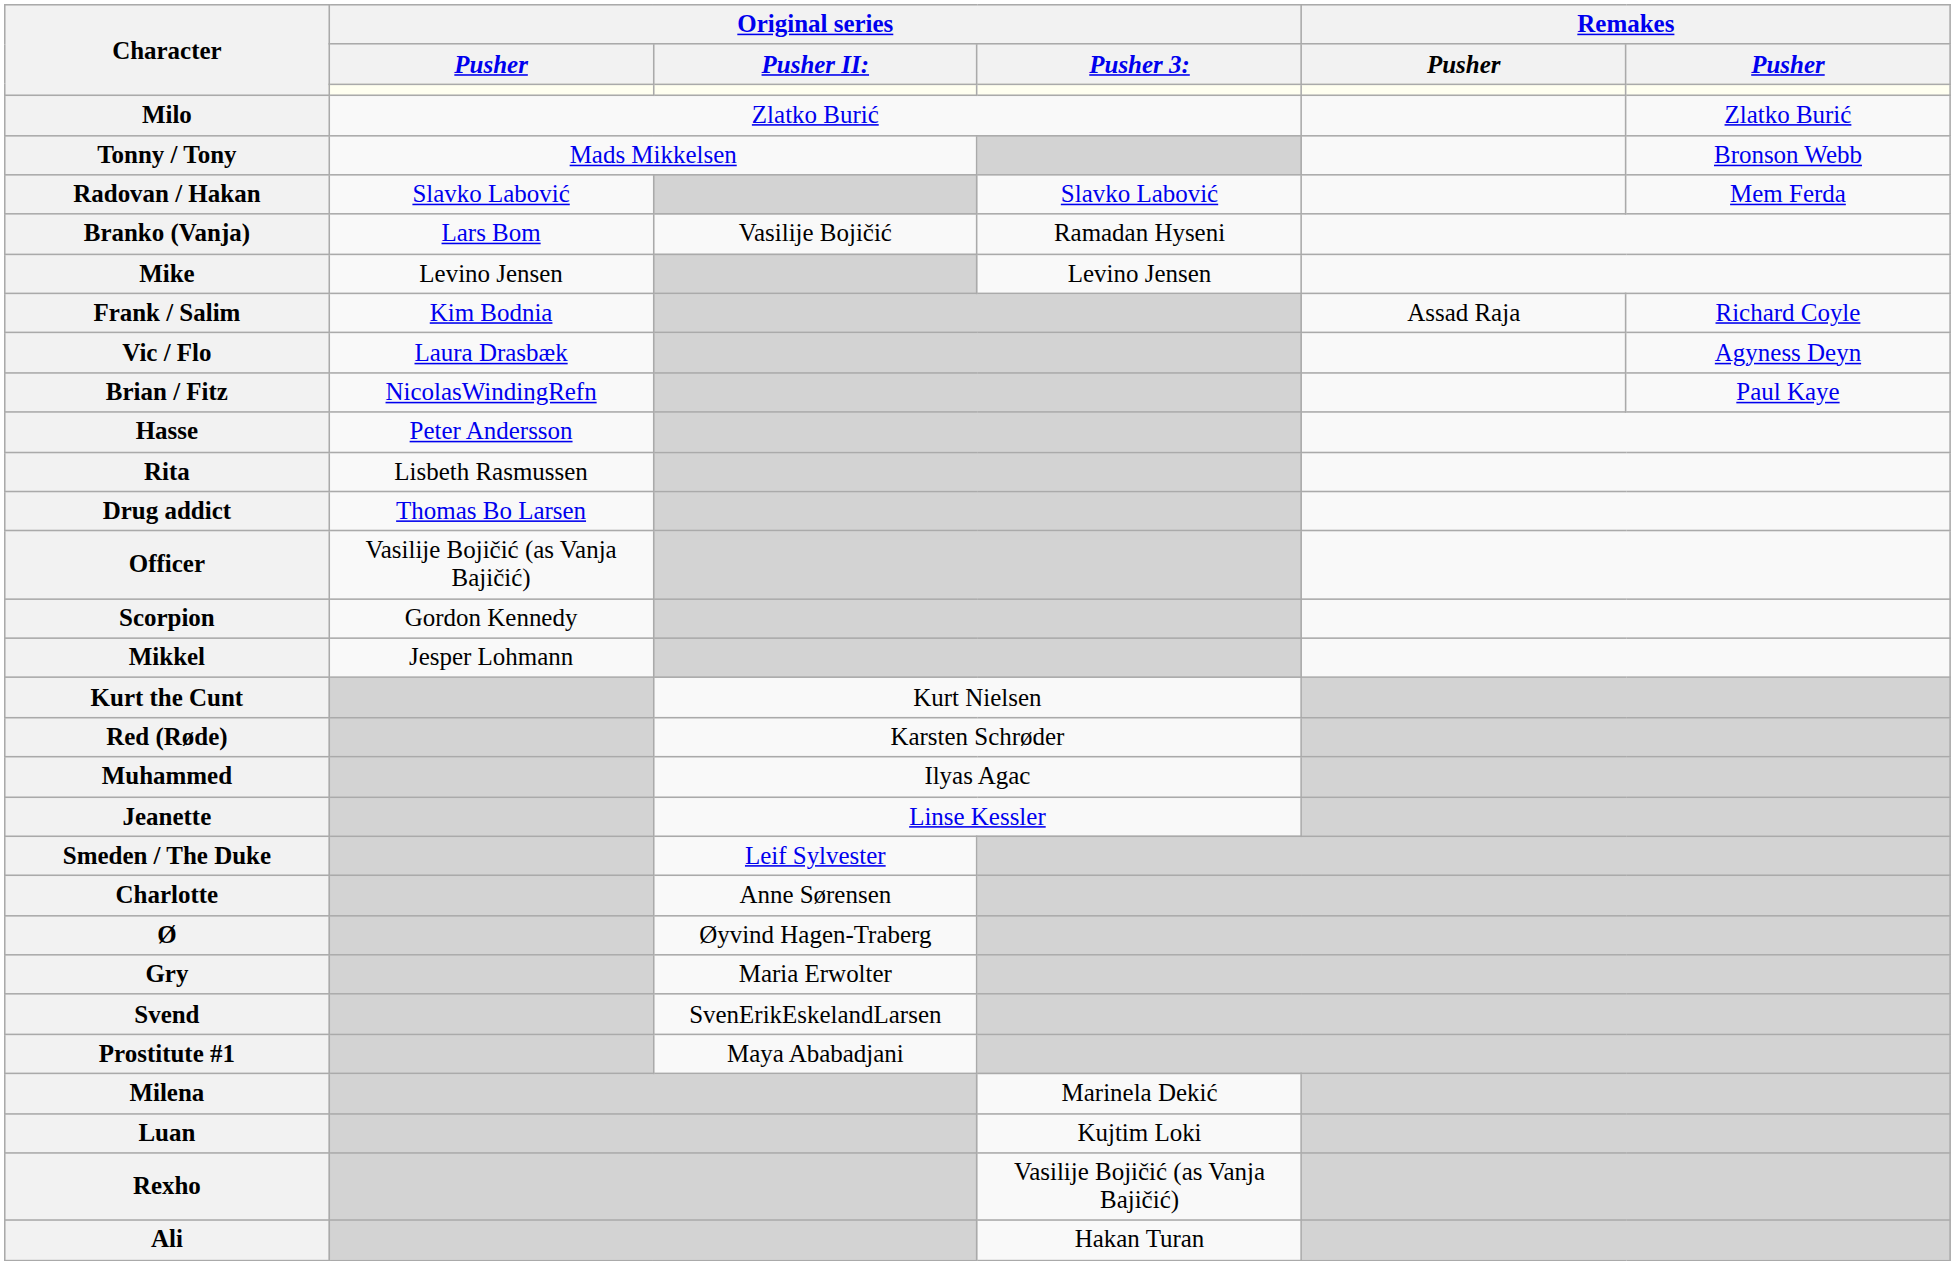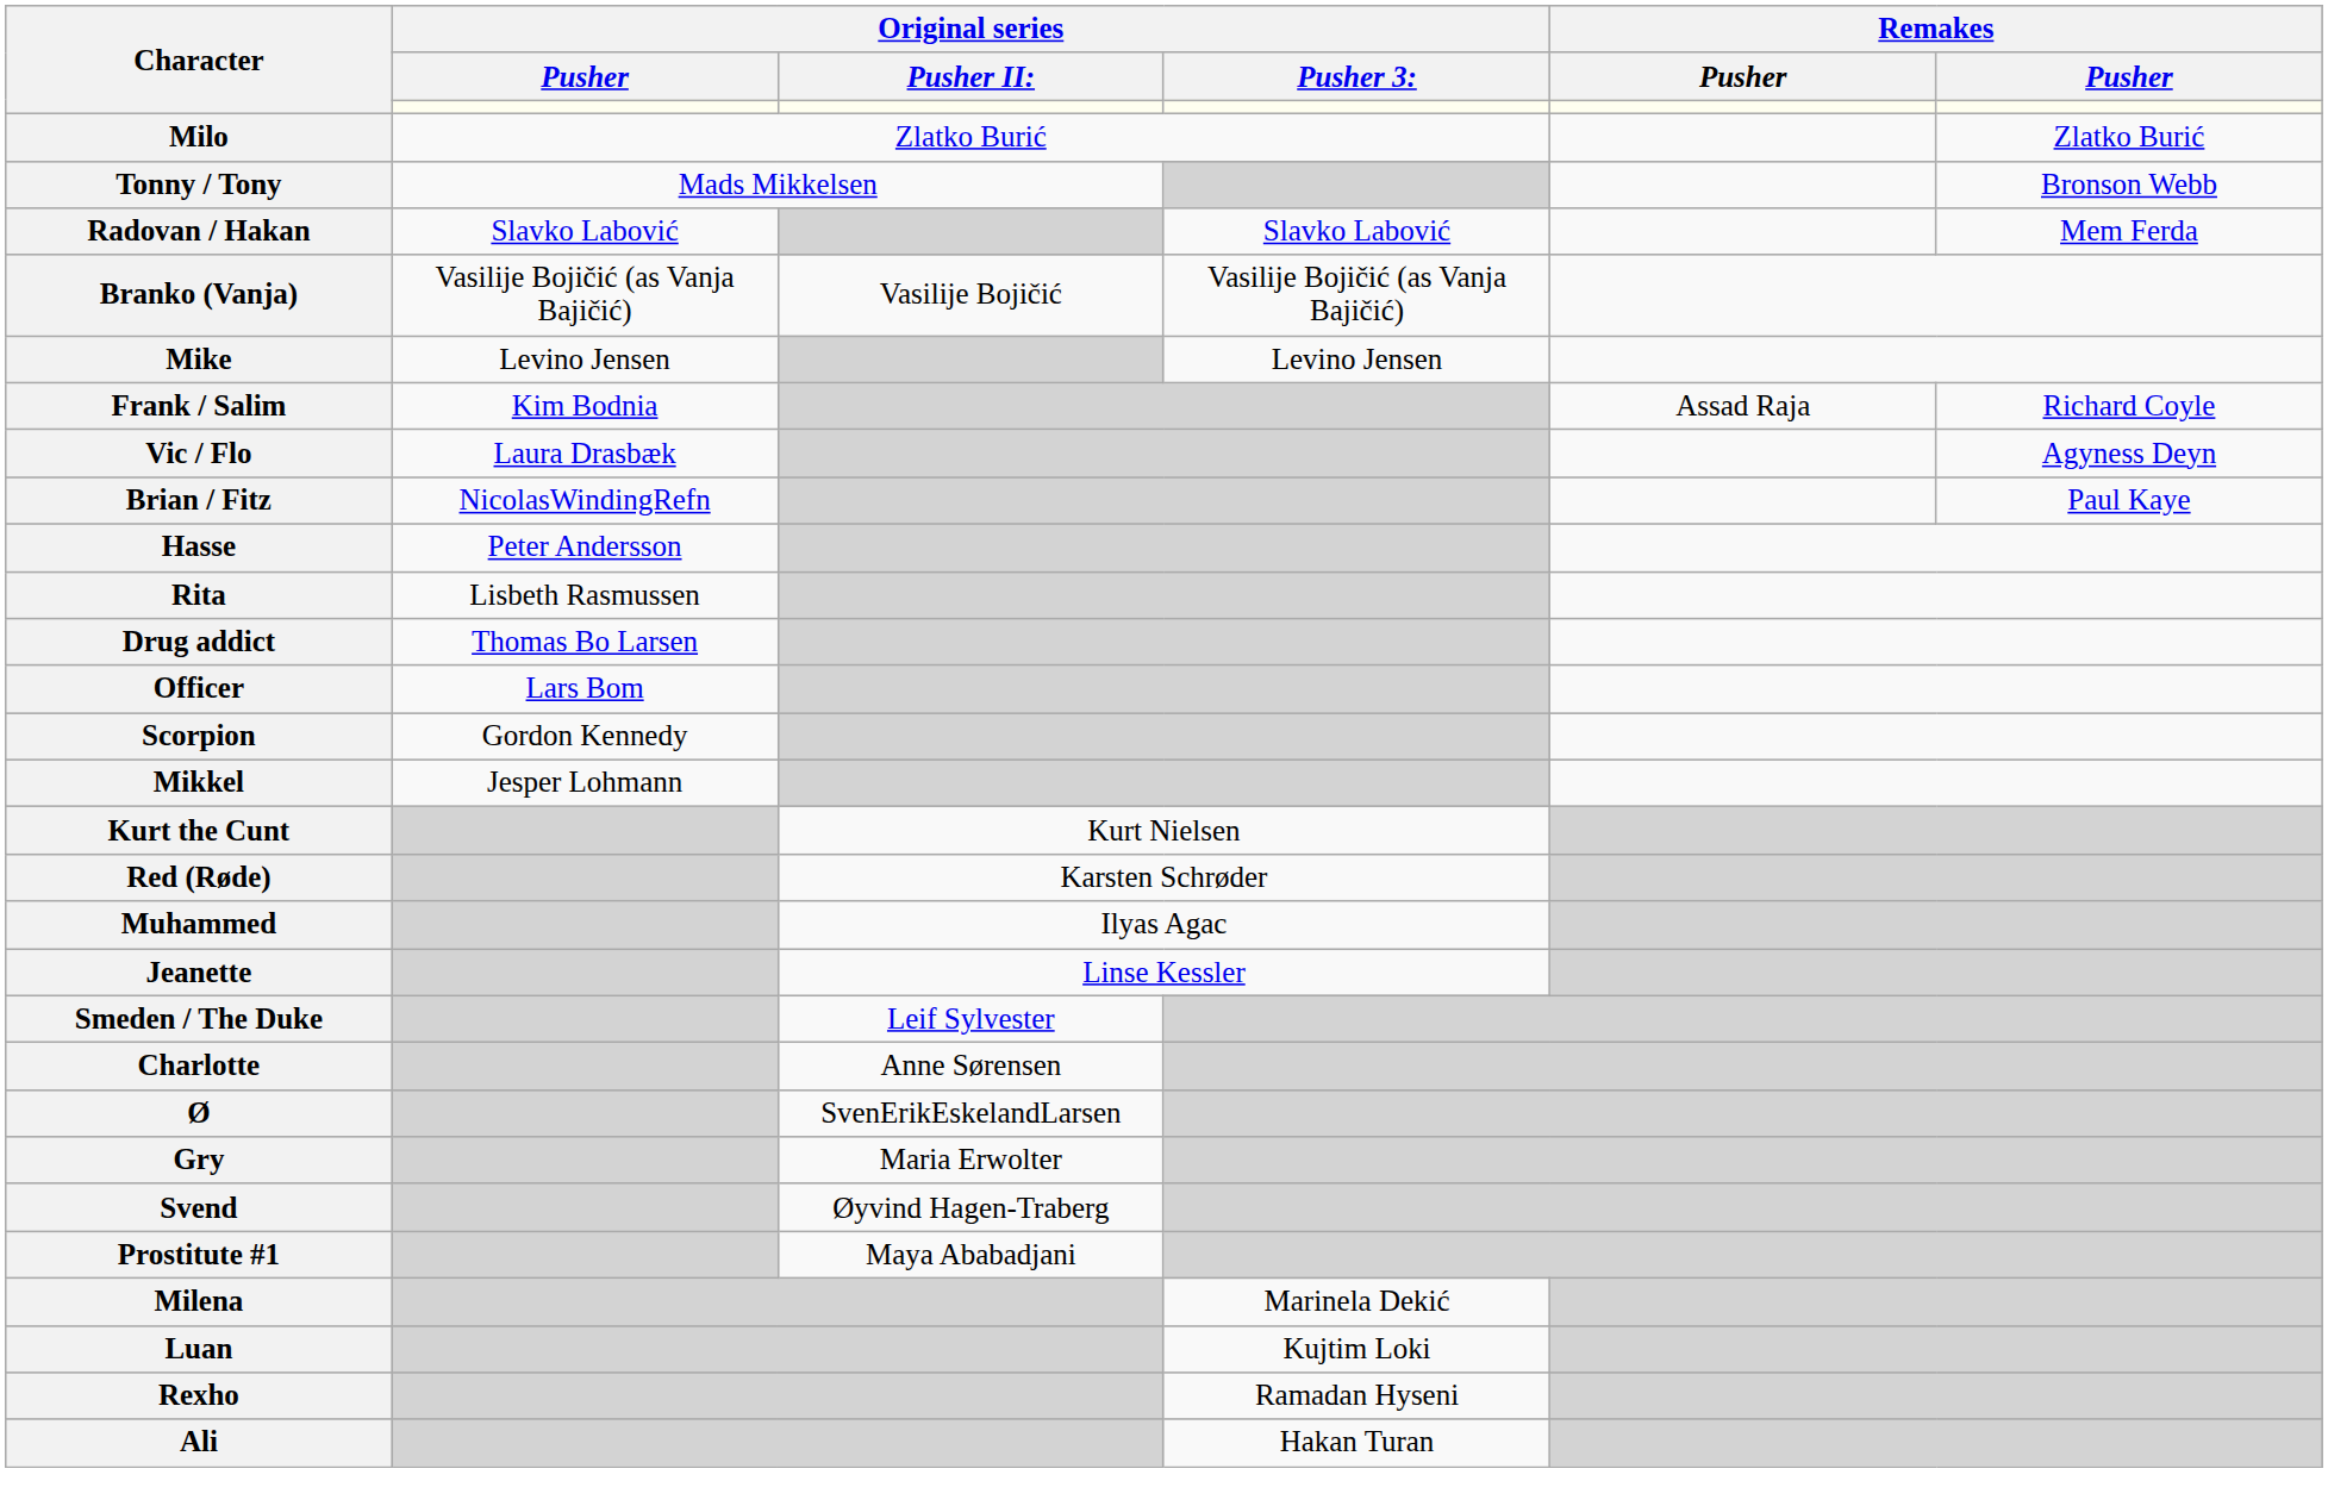Branko (Vanja) | Original series / Pusher: Lars Bom -> Vasilije Bojičić (as Vanja Bajičić)
Branko (Vanja) | Original series / Pusher 3:: Ramadan Hyseni -> Vasilije Bojičić (as Vanja Bajičić)
Officer | Original series / Pusher: Vasilije Bojičić (as Vanja Bajičić) -> Lars Bom
Ø | Original series / Pusher II:: Øyvind Hagen-Traberg -> SvenErikEskelandLarsen
Svend | Original series / Pusher II:: SvenErikEskelandLarsen -> Øyvind Hagen-Traberg
Rexho | Original series / Pusher 3:: Vasilije Bojičić (as Vanja Bajičić) -> Ramadan Hyseni
